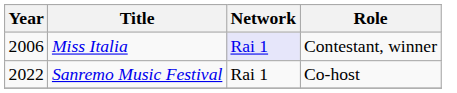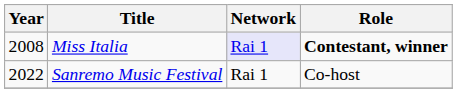Miss Italia | Year: 2006 -> 2008
Miss Italia | Role: normal -> bold
